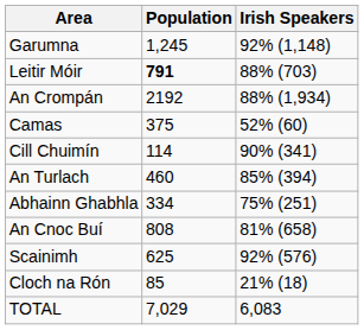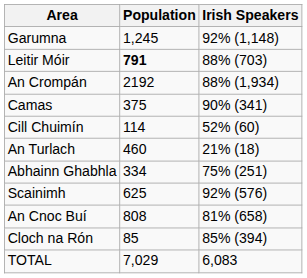Camas | Irish Speakers: 52% (60) -> 90% (341)
Cill Chuimín | Irish Speakers: 90% (341) -> 52% (60)
An Turlach | Irish Speakers: 85% (394) -> 21% (18)
rows swapped: Scainimh <-> An Cnoc Buí
Cloch na Rón | Irish Speakers: 21% (18) -> 85% (394)
